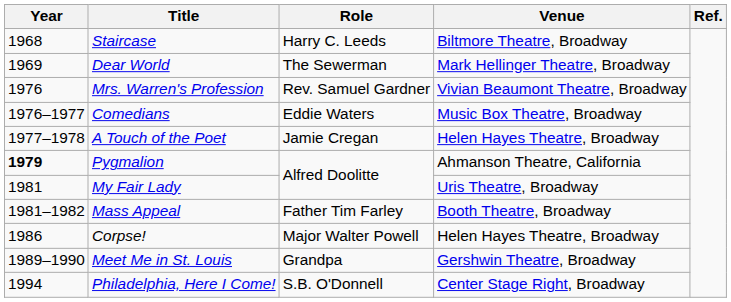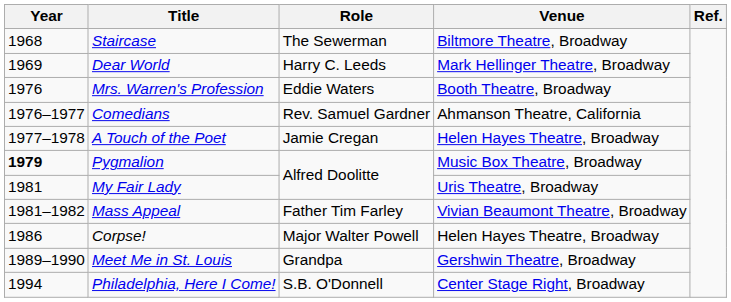Staircase | Role: Harry C. Leeds -> The Sewerman
Dear World | Role: The Sewerman -> Harry C. Leeds
Mrs. Warren's Profession | Role: Rev. Samuel Gardner -> Eddie Waters
Mrs. Warren's Profession | Venue: Vivian Beaumont Theatre, Broadway -> Booth Theatre, Broadway
Comedians | Role: Eddie Waters -> Rev. Samuel Gardner
Comedians | Venue: Music Box Theatre, Broadway -> Ahmanson Theatre, California
Pygmalion | Venue: Ahmanson Theatre, California -> Music Box Theatre, Broadway
Mass Appeal | Venue: Booth Theatre, Broadway -> Vivian Beaumont Theatre, Broadway
